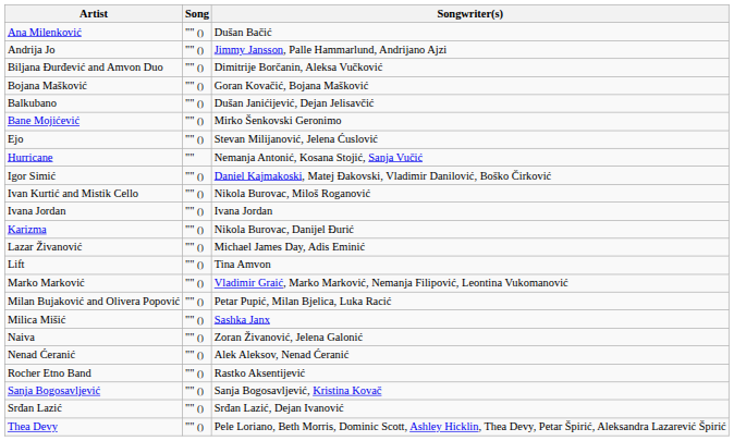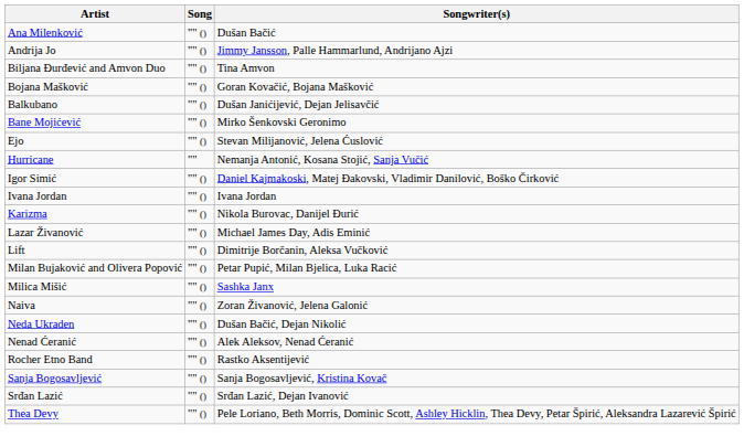Biljana Đurđević and Amvon Duo | Songwriter(s): Dimitrije Borčanin, Aleksa Vučković -> Tina Amvon
- row: Ivan Kurtić and Mistik Cello | "" () | Nikola Burovac, Miloš Roganović
Lift | Songwriter(s): Tina Amvon -> Dimitrije Borčanin, Aleksa Vučković
- row: Marko Marković | "" () | Vladimir Graić, Marko Marković, Nemanja Filipović, Leontina Vukomanović
+ row: Neda Ukraden | "" () | Dušan Bačić, Dejan Nikolić
